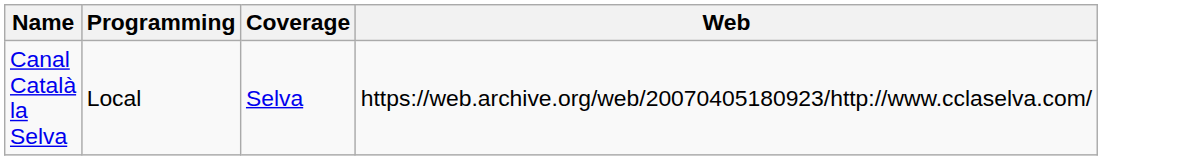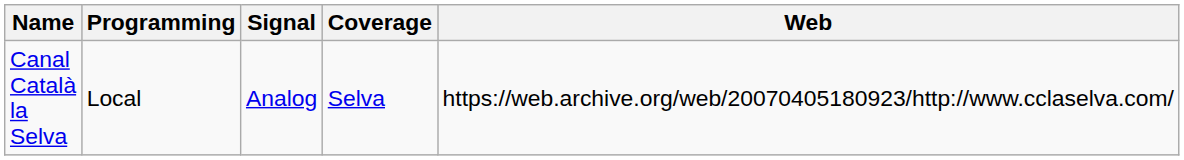+ column: Signal | Analog
